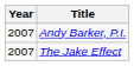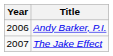Andy Barker, P.I. | Year: 2007 -> 2006
